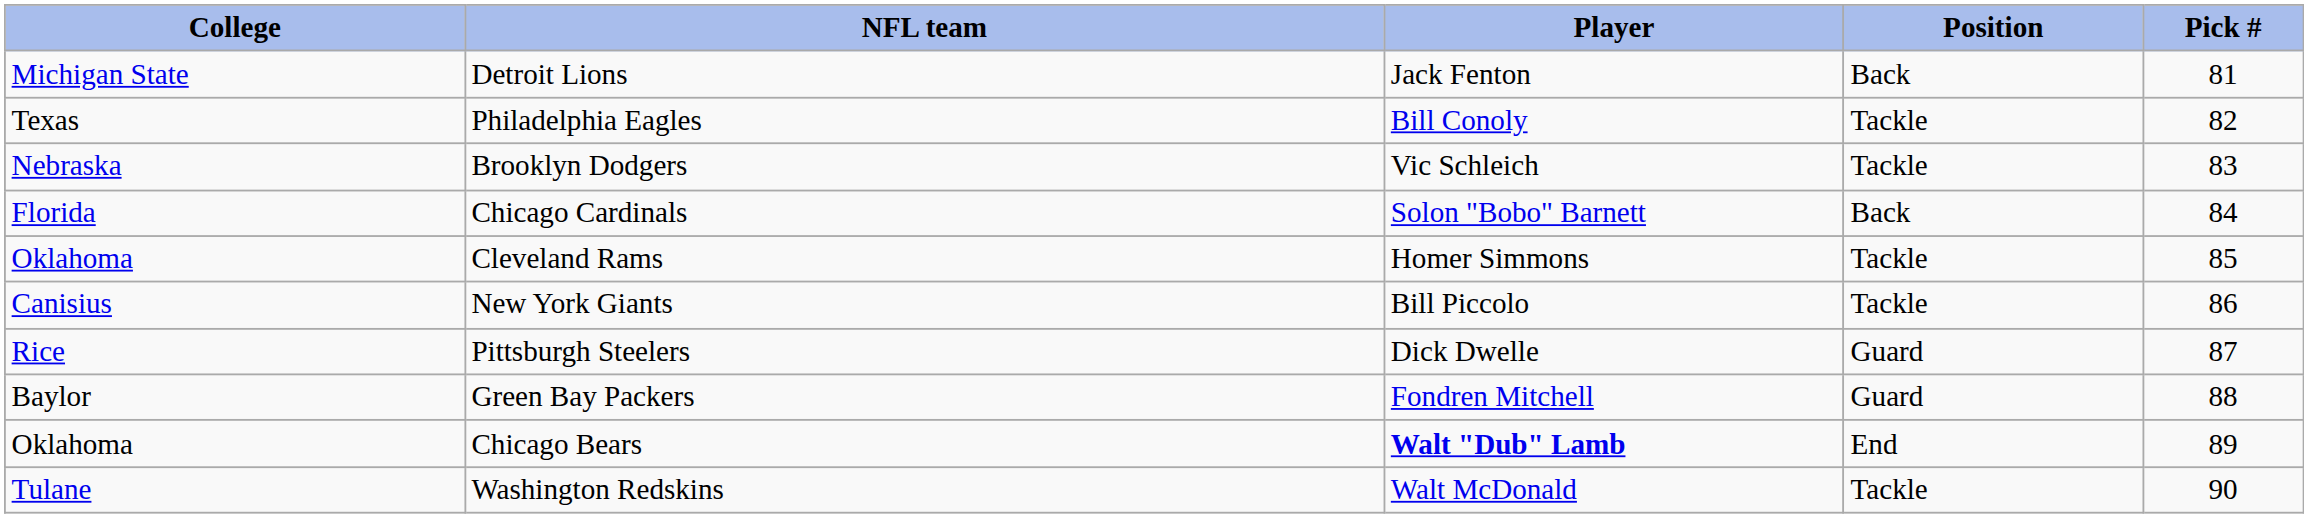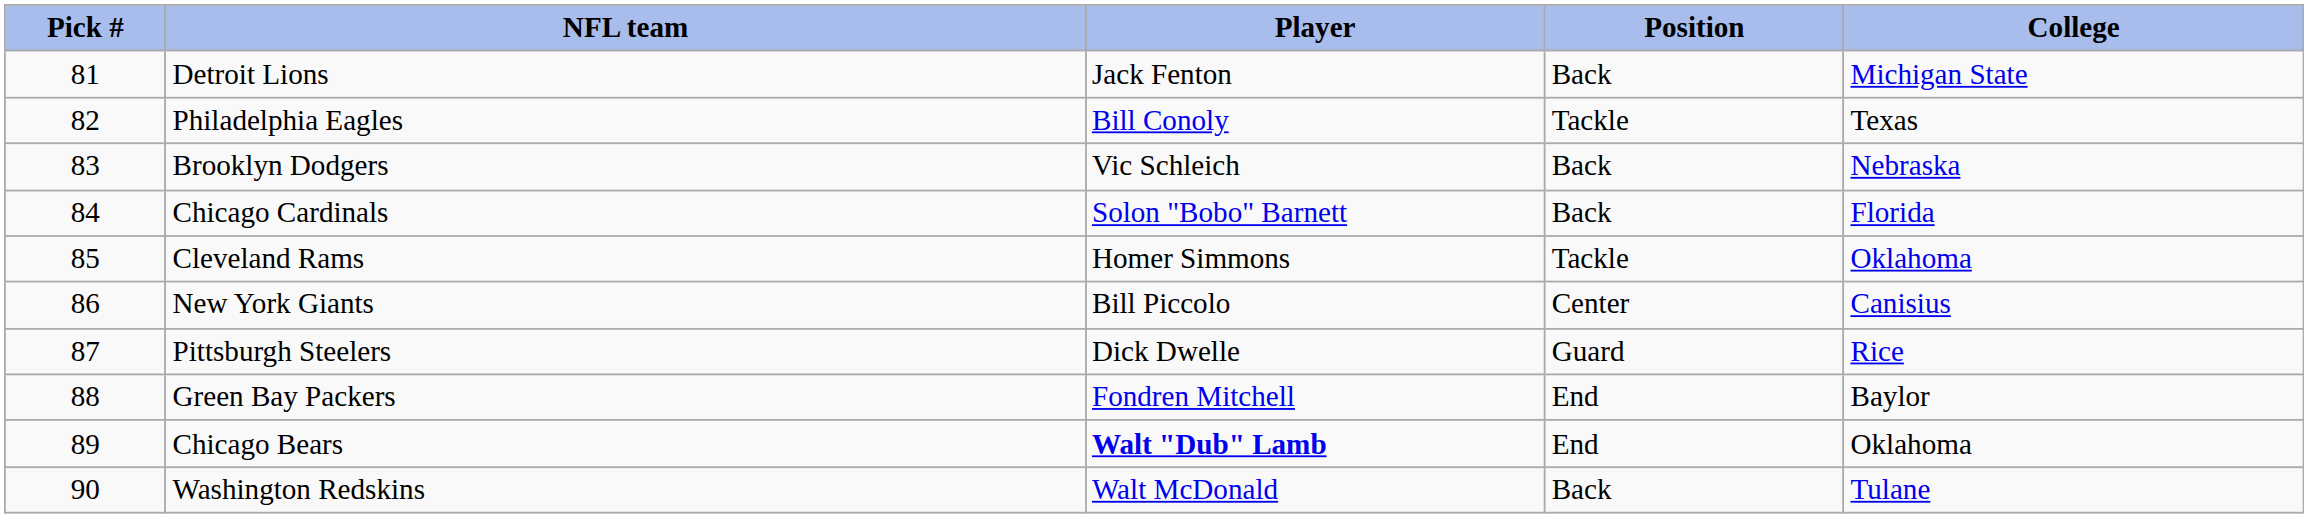columns swapped: Pick # <-> College
Brooklyn Dodgers | Position: Tackle -> Back
New York Giants | Position: Tackle -> Center
Green Bay Packers | Position: Guard -> End
Washington Redskins | Position: Tackle -> Back
